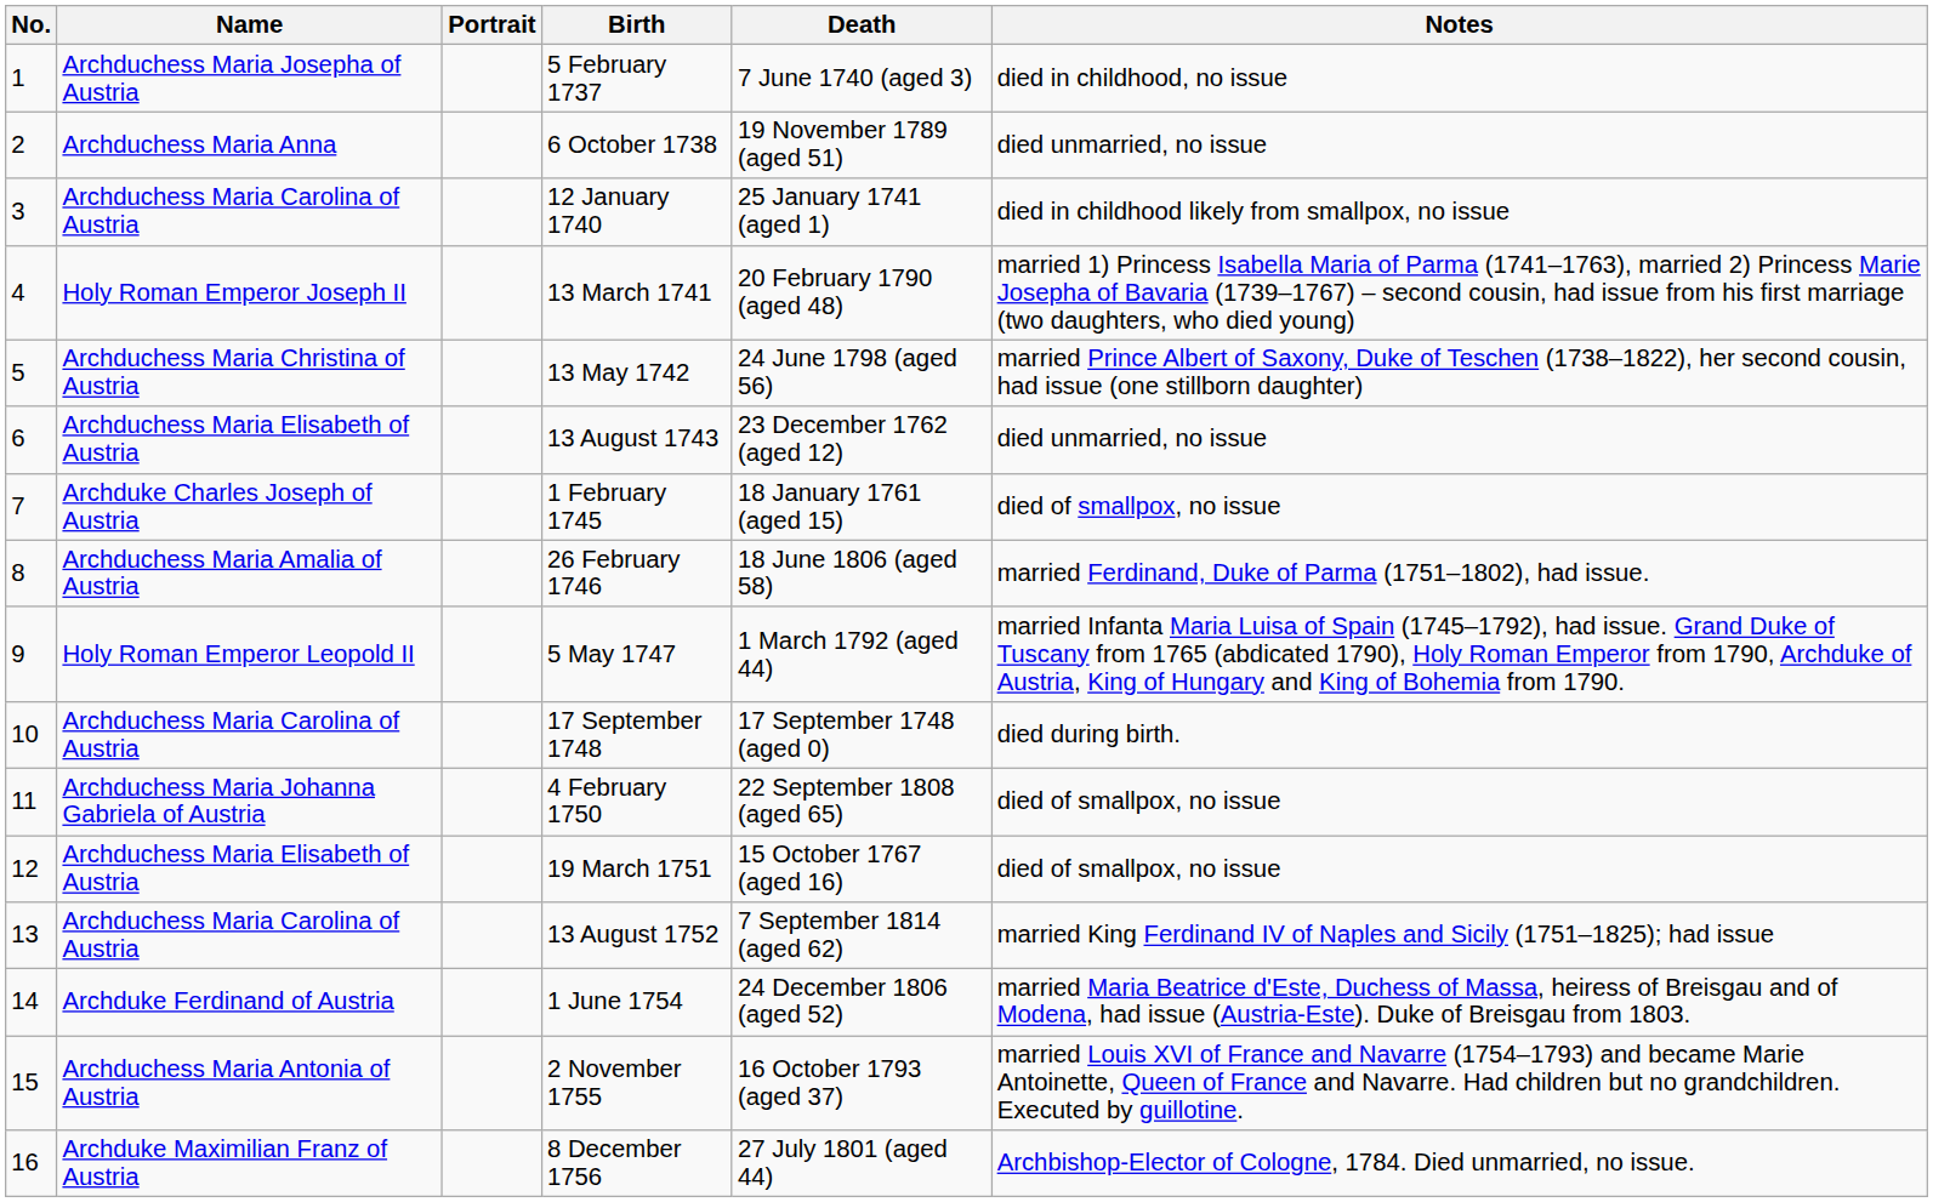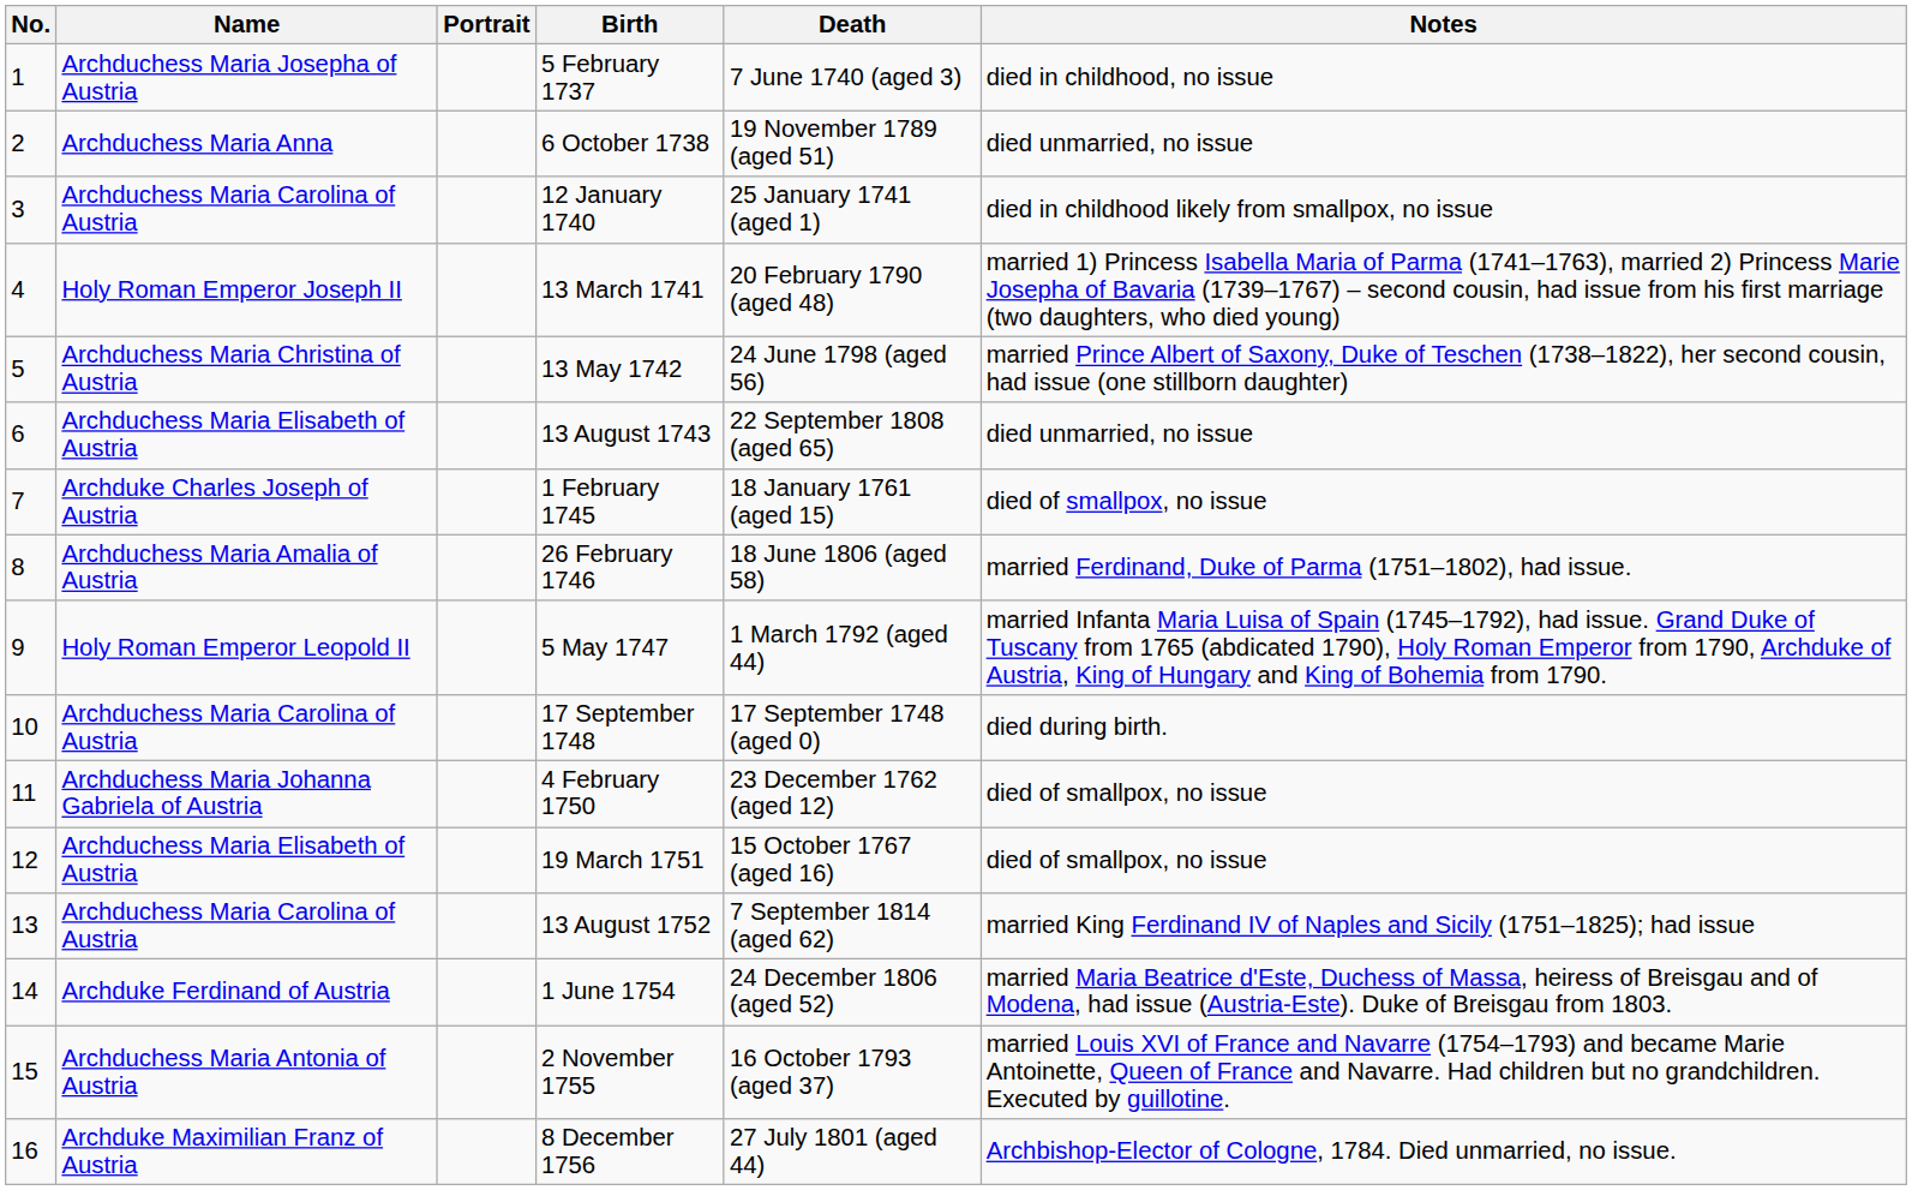13 August 1743 | Death: 23 December 1762 (aged 12) -> 22 September 1808 (aged 65)
4 February 1750 | Death: 22 September 1808 (aged 65) -> 23 December 1762 (aged 12)
